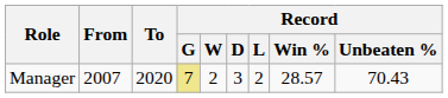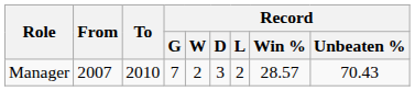Manager | To: 2020 -> 2010
Manager | Record / G: khaki background -> no background
